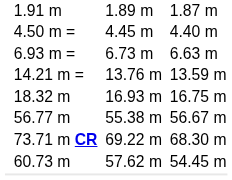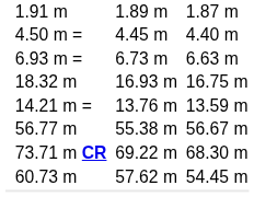rows swapped: 14.21 m = <-> 18.32 m
